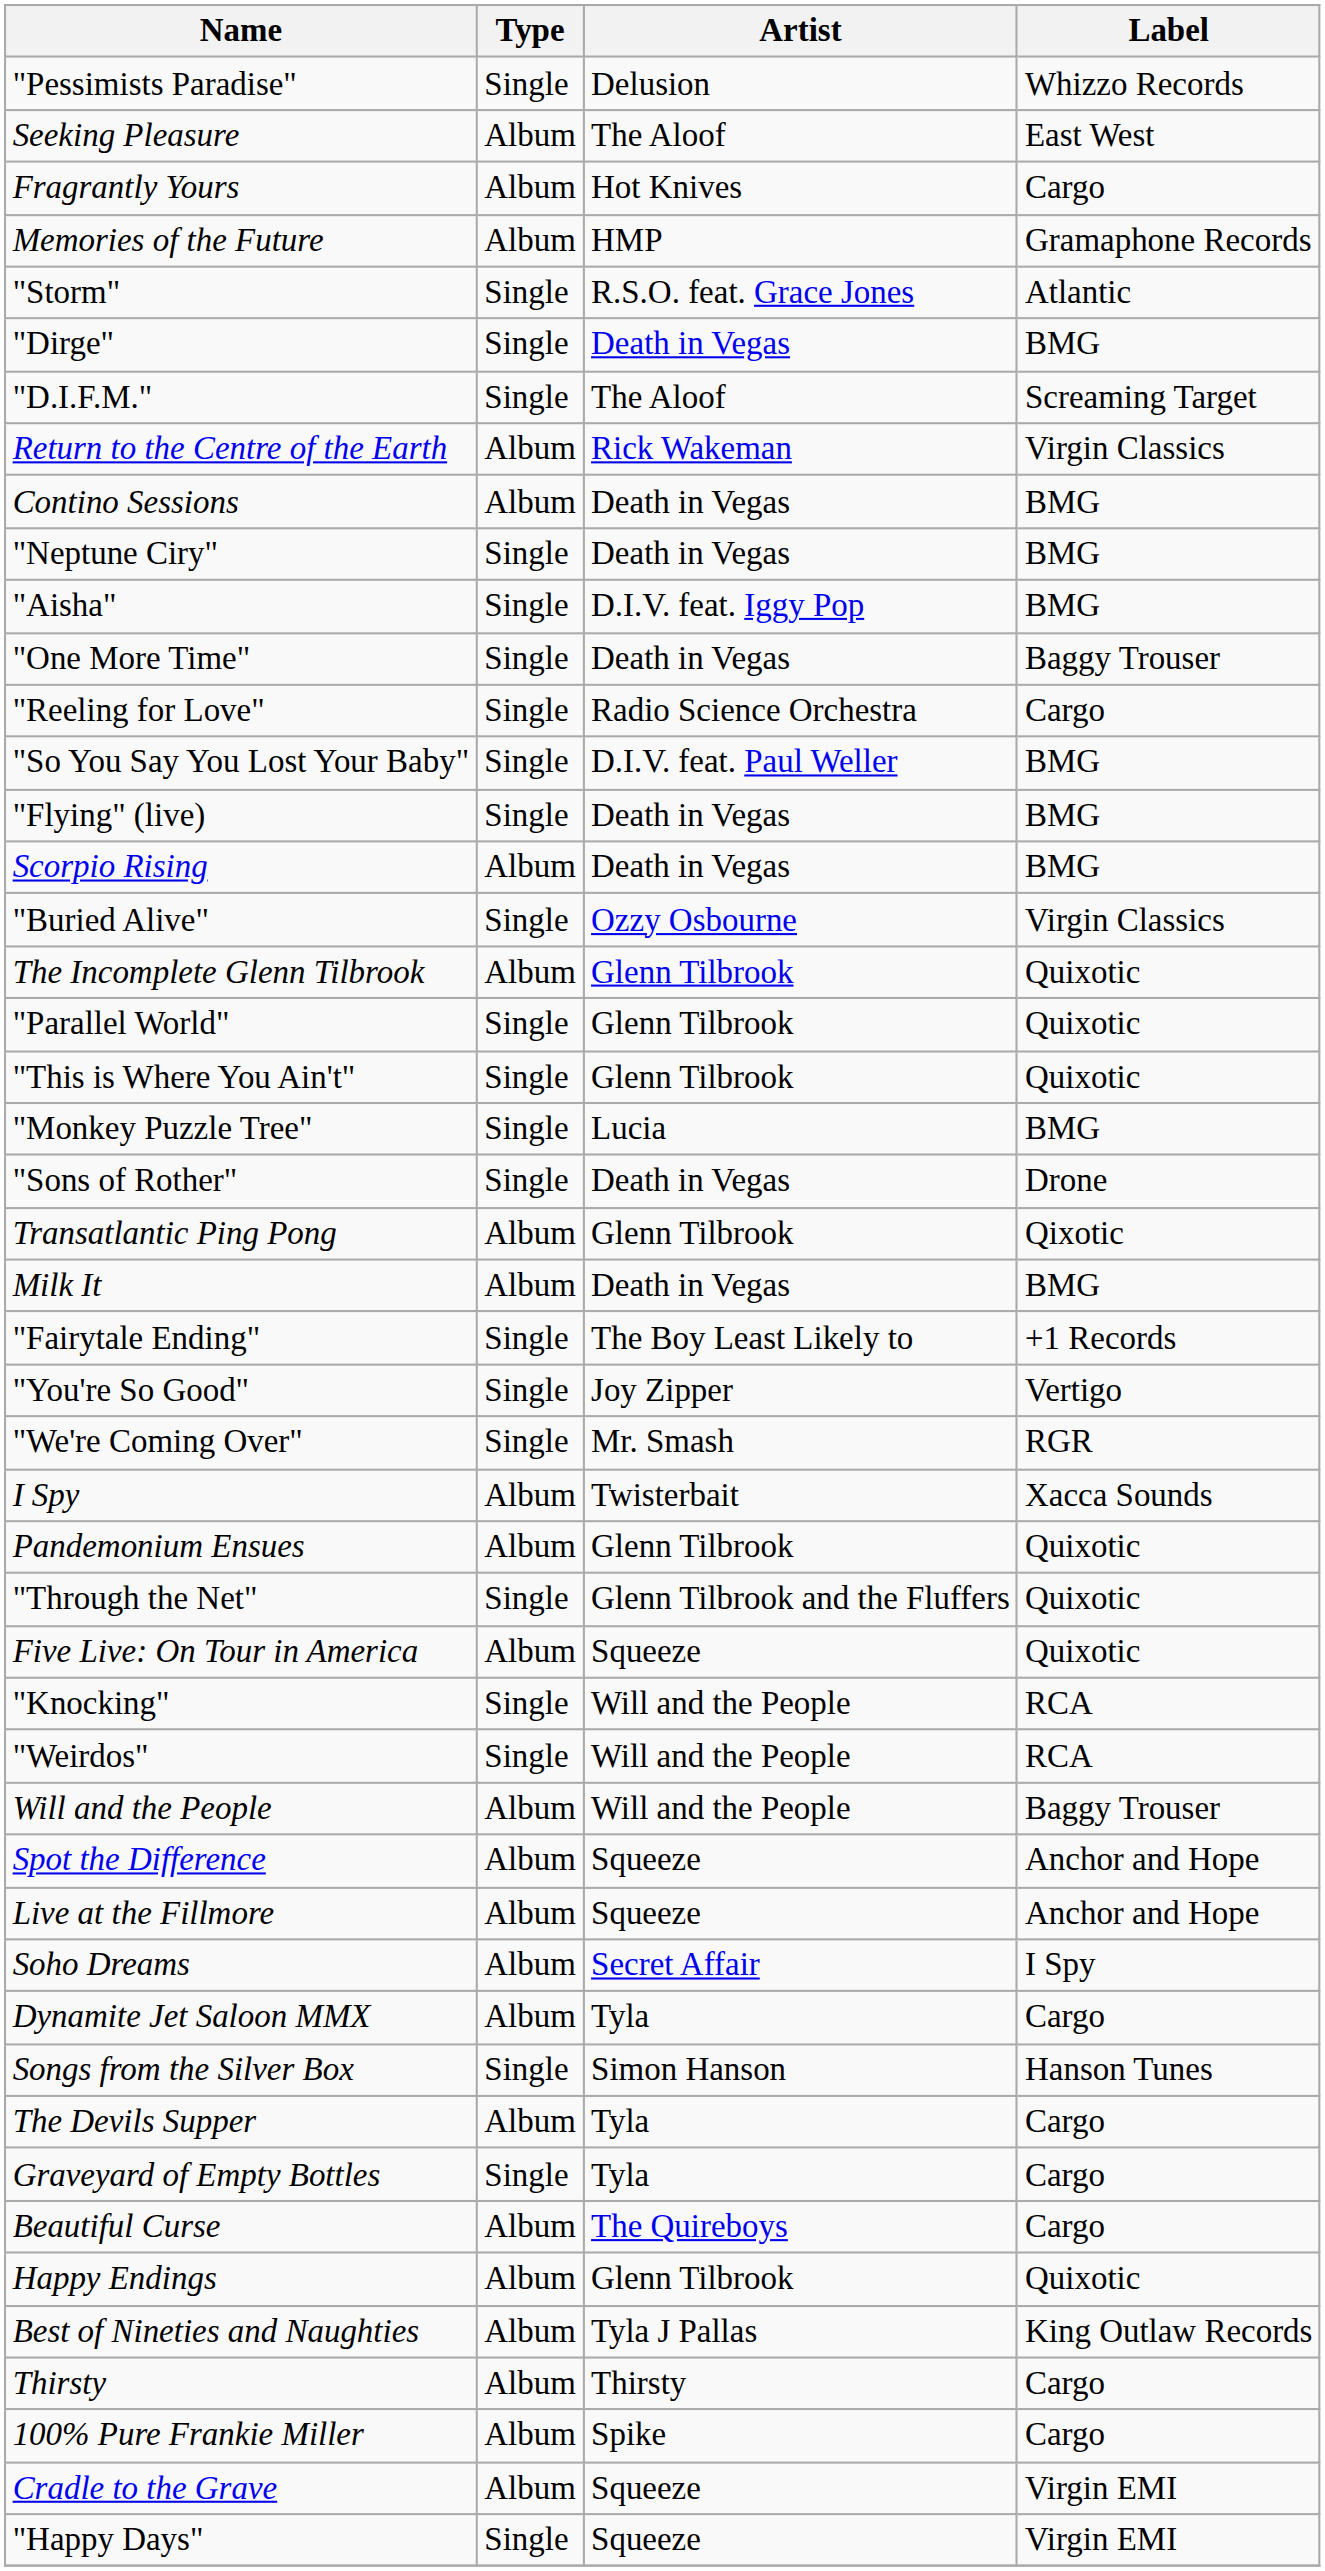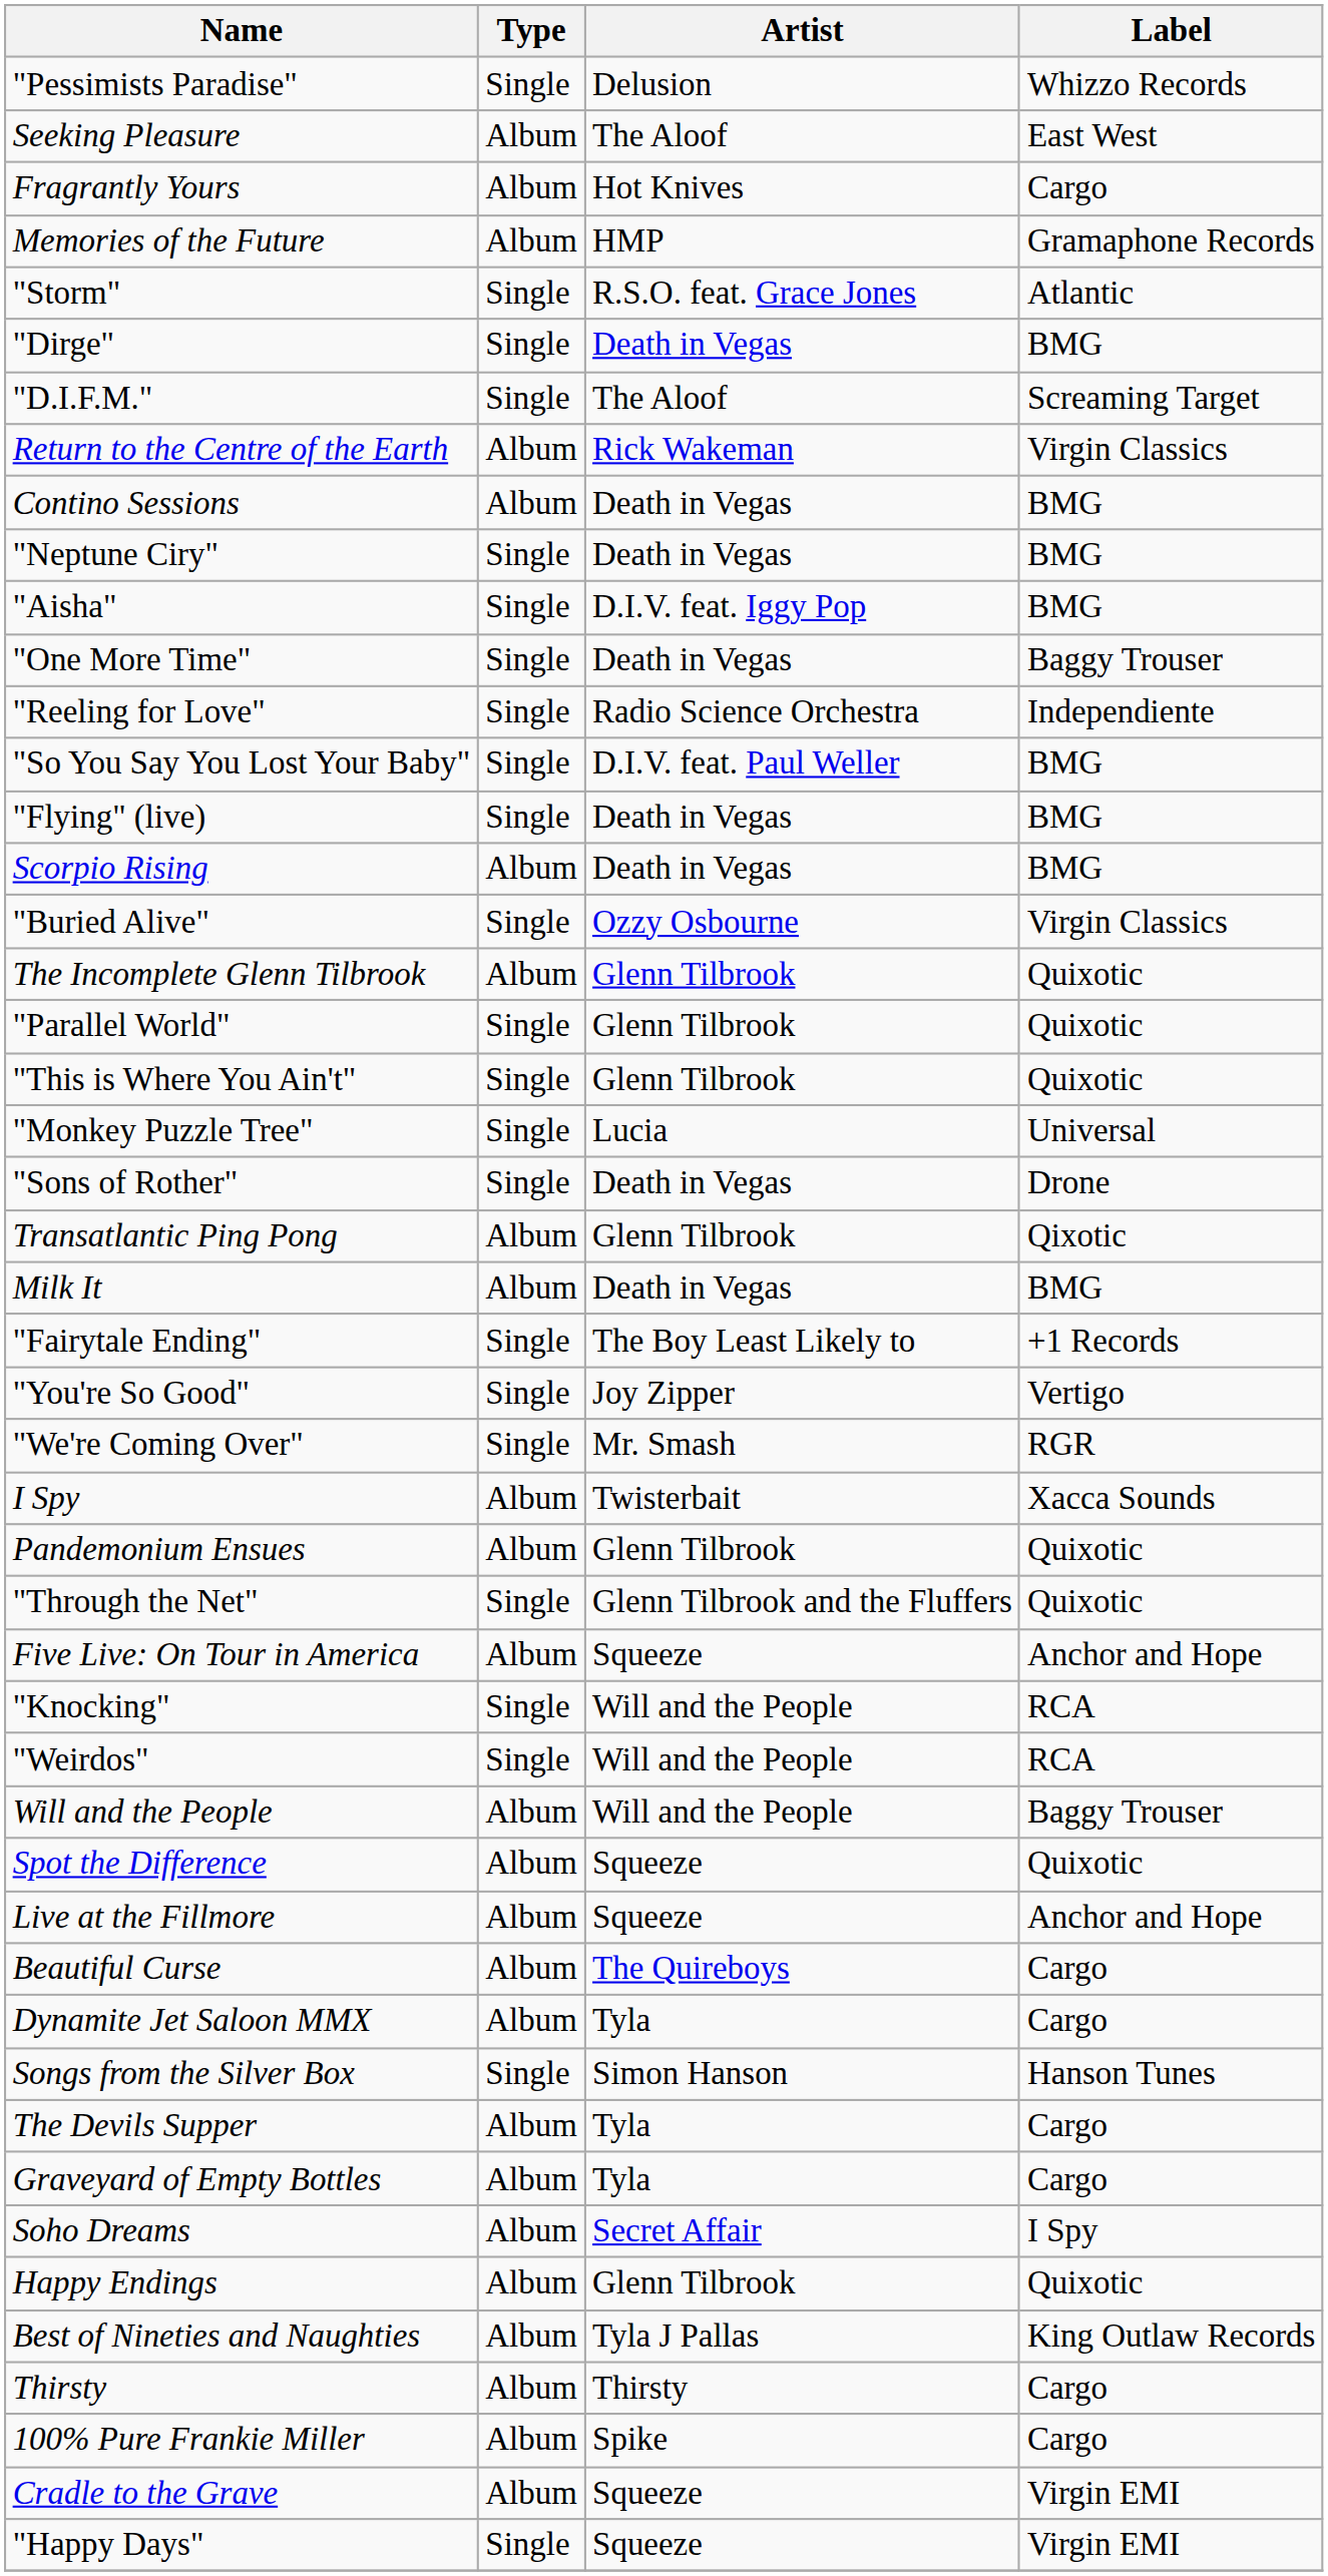"Reeling for Love" | Label: Cargo -> Independiente
"Monkey Puzzle Tree" | Label: BMG -> Universal
Five Live: On Tour in America | Label: Quixotic -> Anchor and Hope
Spot the Difference | Label: Anchor and Hope -> Quixotic
rows swapped: Soho Dreams <-> Beautiful Curse
Graveyard of Empty Bottles | Type: Single -> Album
